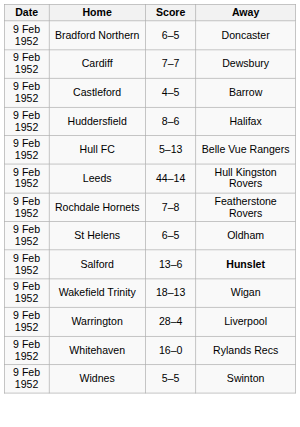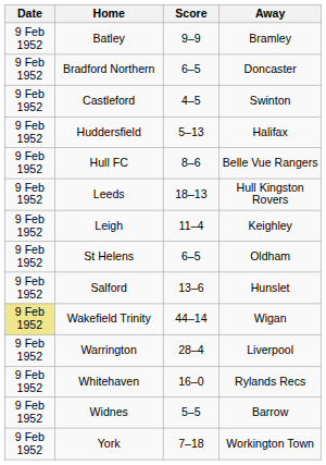+ row: 9 Feb 1952 | Batley | 9–9 | Bramley
- row: 9 Feb 1952 | Cardiff | 7–7 | Dewsbury
Castleford | Away: Barrow -> Swinton
Huddersfield | Score: 8–6 -> 5–13
Hull FC | Score: 5–13 -> 8–6
Leeds | Score: 44–14 -> 18–13
+ row: 9 Feb 1952 | Leigh | 11–4 | Keighley
- row: 9 Feb 1952 | Rochdale Hornets | 7–8 | Featherstone Rovers
Salford | Away: bold -> normal
Wakefield Trinity | Date: no background -> khaki background
Wakefield Trinity | Score: 18–13 -> 44–14
Widnes | Away: Swinton -> Barrow
+ row: 9 Feb 1952 | York | 7–18 | Workington Town
